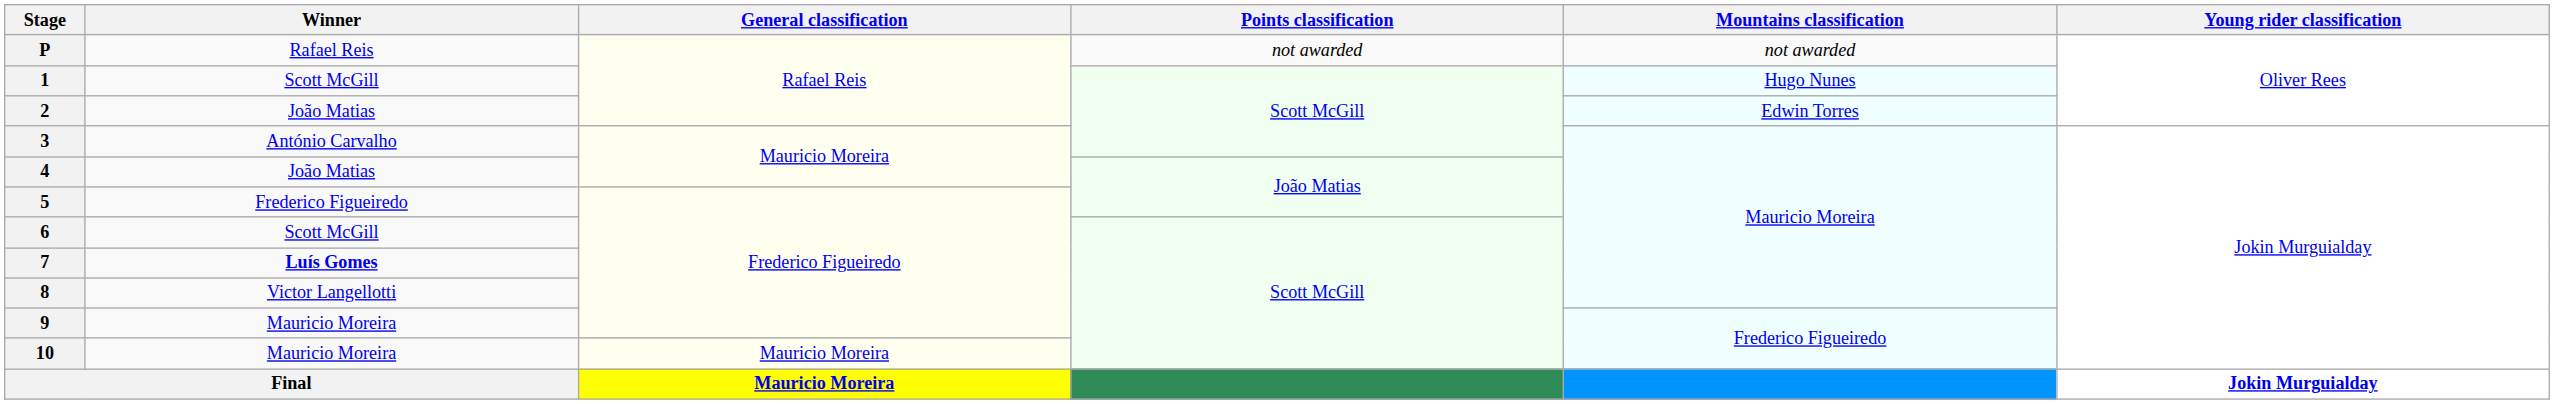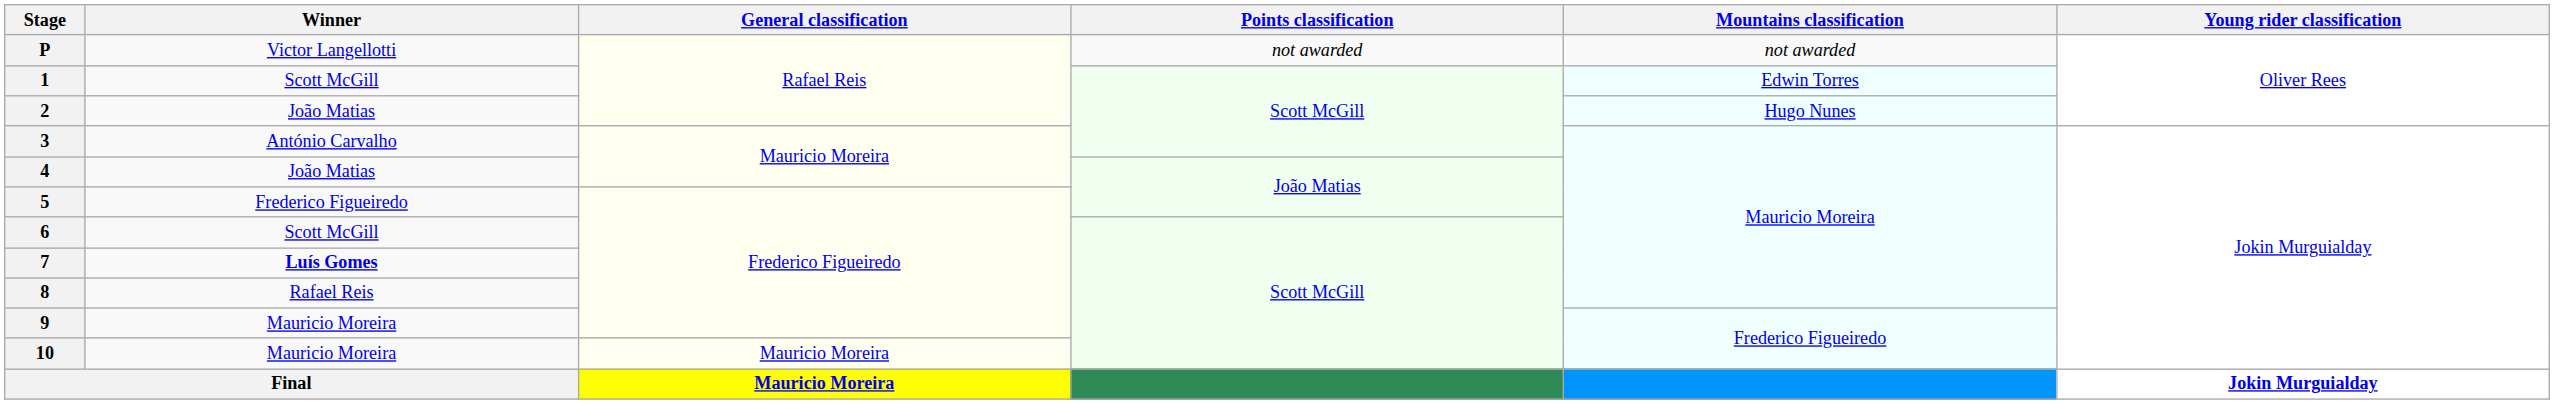P | Winner: Rafael Reis -> Victor Langellotti
1 | Mountains classification: Hugo Nunes -> Edwin Torres
2 | Mountains classification: Edwin Torres -> Hugo Nunes
8 | Winner: Victor Langellotti -> Rafael Reis
